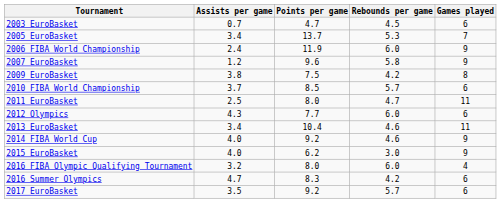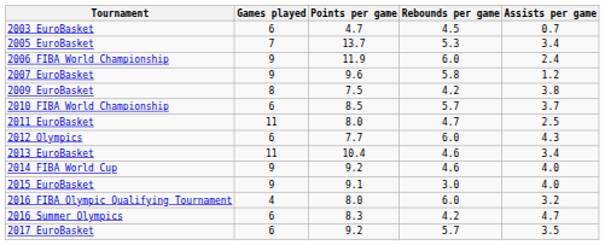columns swapped: Games played <-> Assists per game
2015 EuroBasket | Points per game: 6.2 -> 9.1
